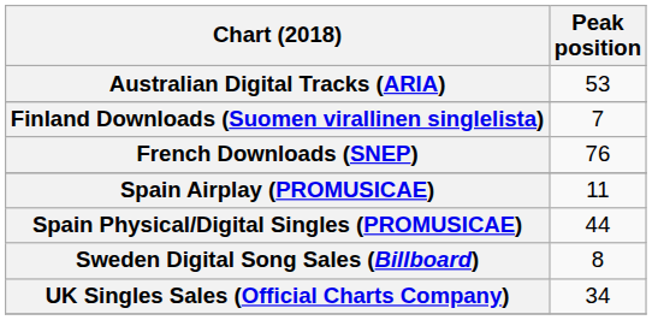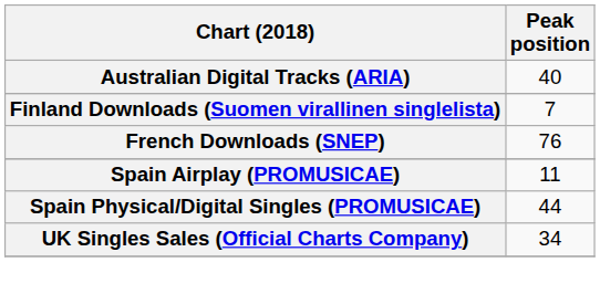Australian Digital Tracks (ARIA) | Peak position: 53 -> 40
- row: Sweden Digital Song Sales (Billboard) | 8
